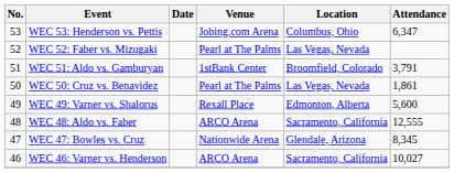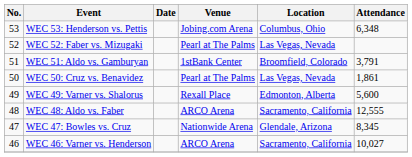WEC 53: Henderson vs. Pettis | Attendance: 6,347 -> 6,348
